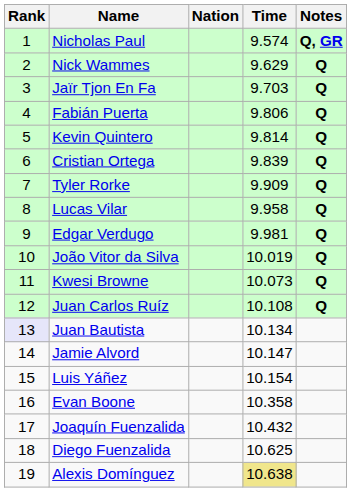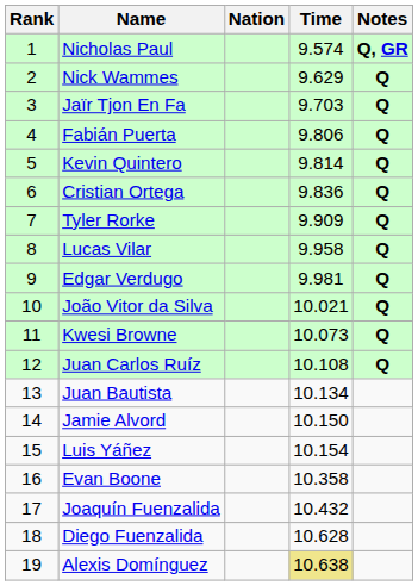Cristian Ortega | Time: 9.839 -> 9.836
João Vitor da Silva | Time: 10.019 -> 10.021
Juan Bautista | Rank: lavender background -> no background
Jamie Alvord | Time: 10.147 -> 10.150
Diego Fuenzalida | Time: 10.625 -> 10.628
